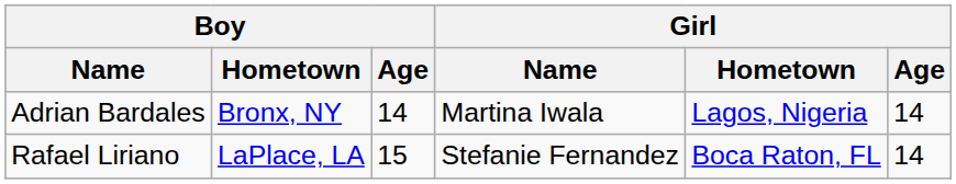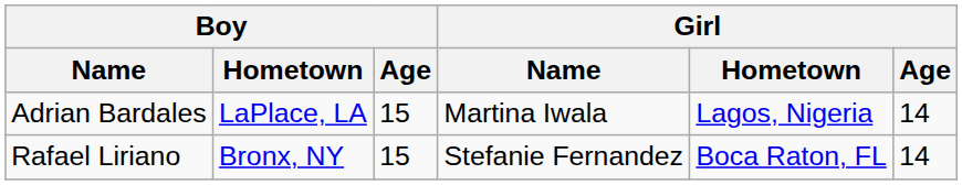Adrian Bardales | Boy / Hometown: Bronx, NY -> LaPlace, LA
Adrian Bardales | Boy / Age: 14 -> 15
Rafael Liriano | Boy / Hometown: LaPlace, LA -> Bronx, NY
